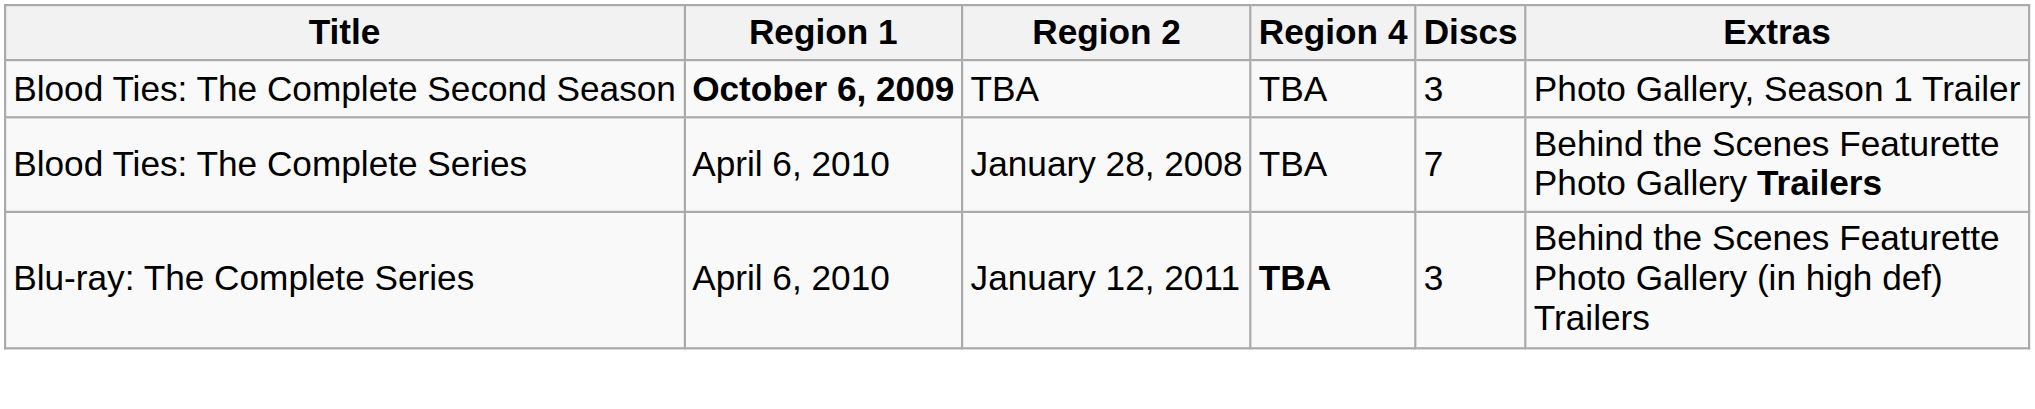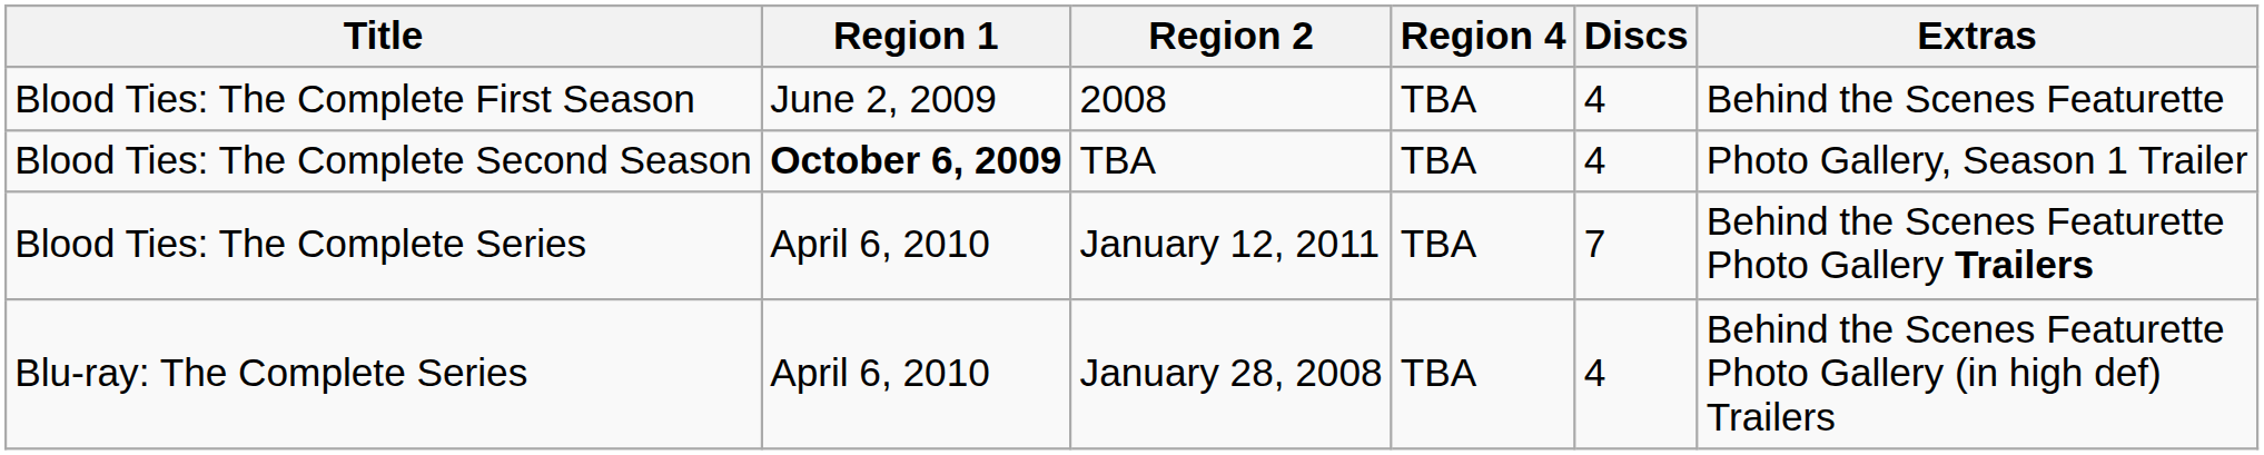+ row: Blood Ties: The Complete First Season | June 2, 2009 | 2008 | TBA | 4 | Behind the Scenes Featurette
Blood Ties: The Complete Second Season | Discs: 3 -> 4
Blood Ties: The Complete Series | Region 2: January 28, 2008 -> January 12, 2011
Blu-ray: The Complete Series | Region 2: January 12, 2011 -> January 28, 2008
Blu-ray: The Complete Series | Region 4: bold -> normal
Blu-ray: The Complete Series | Discs: 3 -> 4
